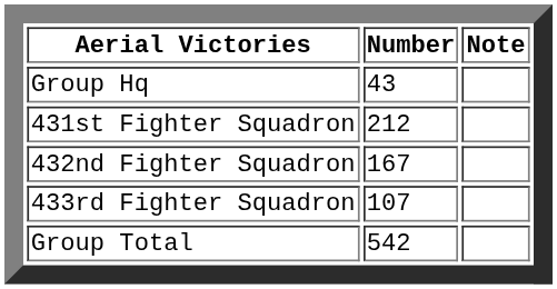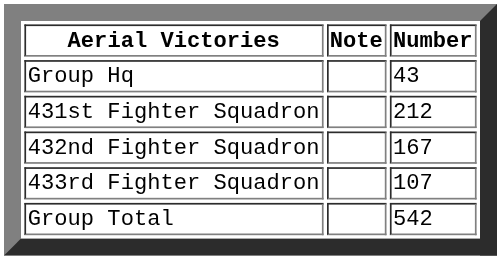columns swapped: Number <-> Note
